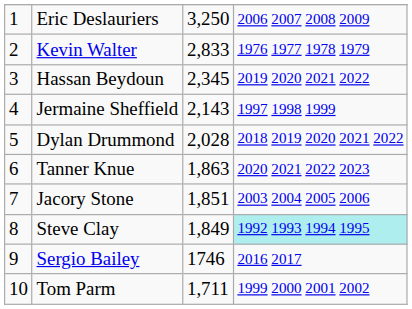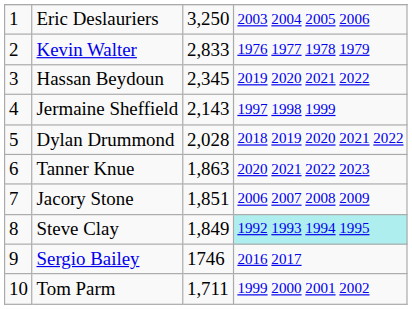Eric Deslauriers | column 4: 2006 2007 2008 2009 -> 2003 2004 2005 2006
Jacory Stone | column 4: 2003 2004 2005 2006 -> 2006 2007 2008 2009
